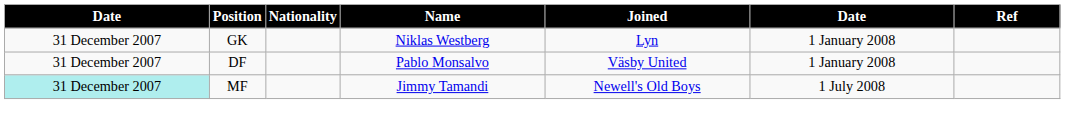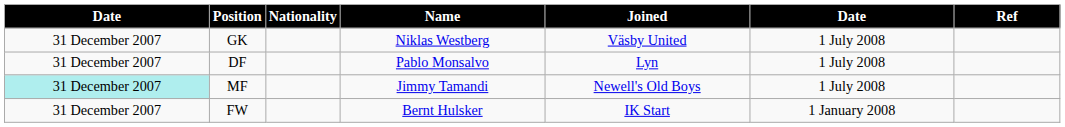GK | Joined: Lyn -> Väsby United
GK | column 6: 1 January 2008 -> 1 July 2008
DF | Joined: Väsby United -> Lyn
DF | column 6: 1 January 2008 -> 1 July 2008
+ row: 31 December 2007 | FW | Bernt Hulsker | IK Start | 1 January 2008
